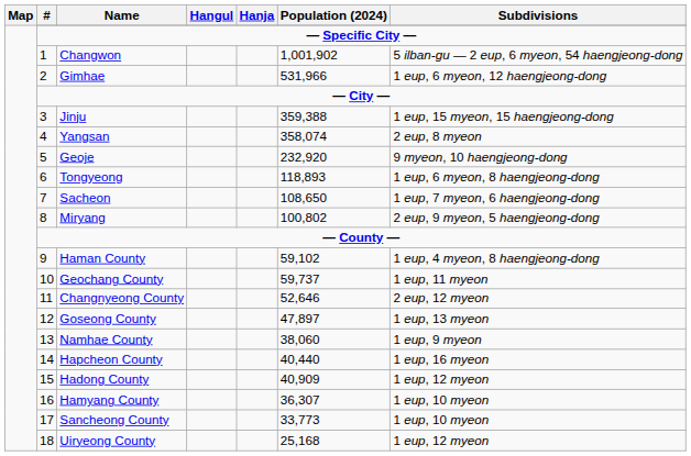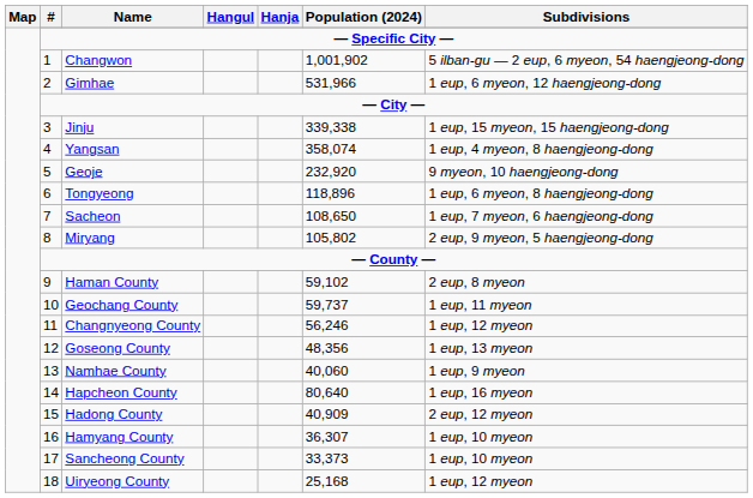Jinju | Population (2024): 359,388 -> 339,338
Yangsan | Subdivisions: 2 eup, 8 myeon -> 1 eup, 4 myeon, 8 haengjeong-dong
Tongyeong | Population (2024): 118,893 -> 118,896
Miryang | Population (2024): 100,802 -> 105,802
Haman County | Subdivisions: 1 eup, 4 myeon, 8 haengjeong-dong -> 2 eup, 8 myeon
Changnyeong County | Population (2024): 52,646 -> 56,246
Changnyeong County | Subdivisions: 2 eup, 12 myeon -> 1 eup, 12 myeon
Goseong County | Population (2024): 47,897 -> 48,356
Namhae County | Population (2024): 38,060 -> 40,060
Hapcheon County | Population (2024): 40,440 -> 80,640
Hadong County | Subdivisions: 1 eup, 12 myeon -> 2 eup, 12 myeon
Sancheong County | Population (2024): 33,773 -> 33,373
